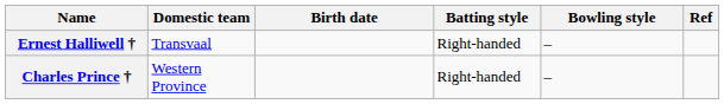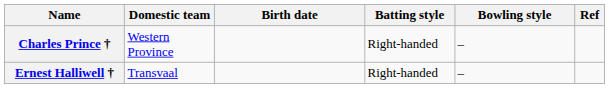rows swapped: Ernest Halliwell † <-> Charles Prince †
